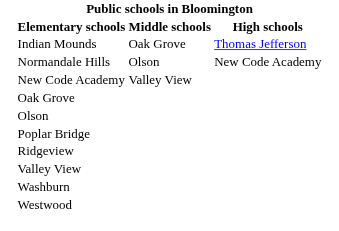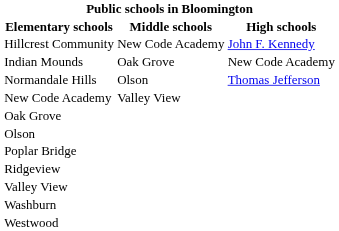+ row: Hillcrest Community | New Code Academy | John F. Kennedy
Indian Mounds | High schools: Thomas Jefferson -> New Code Academy
Normandale Hills | High schools: New Code Academy -> Thomas Jefferson
